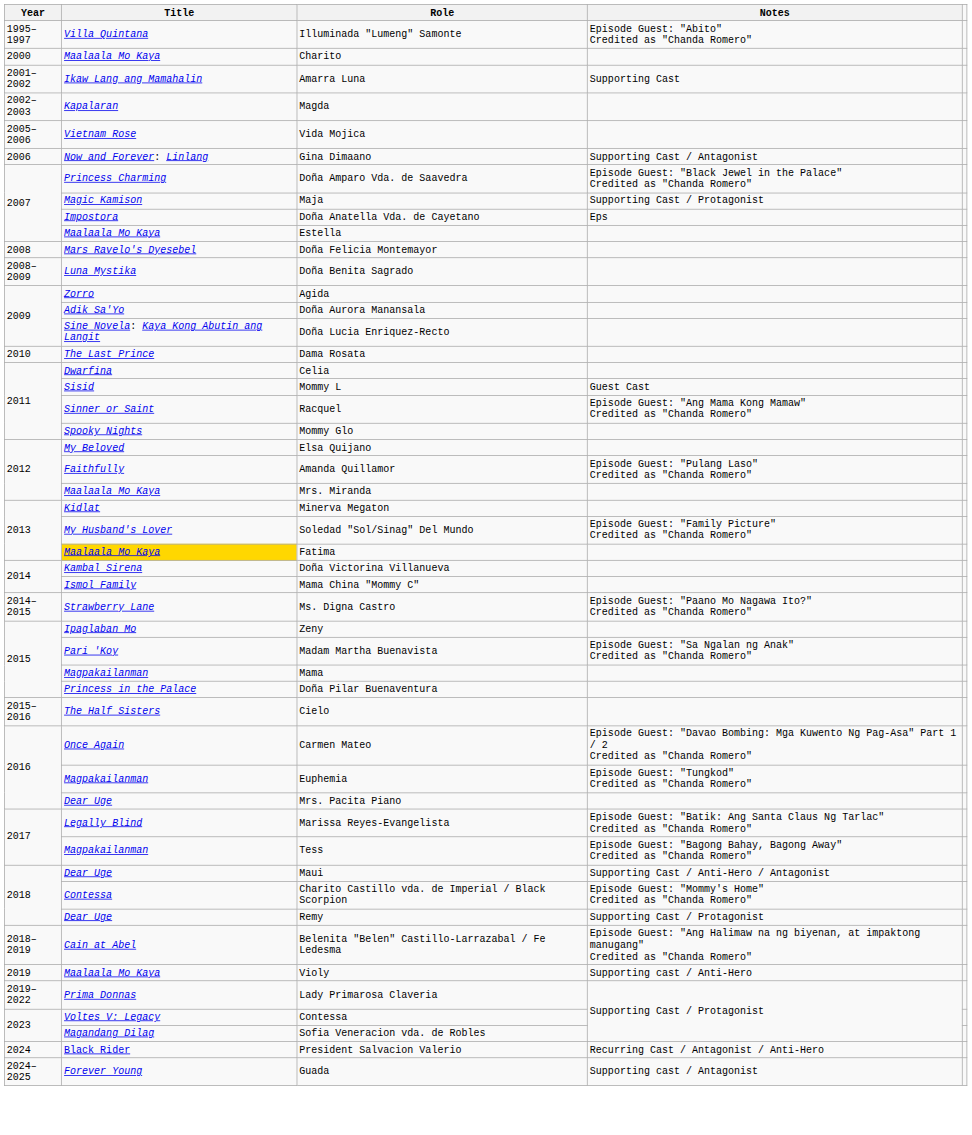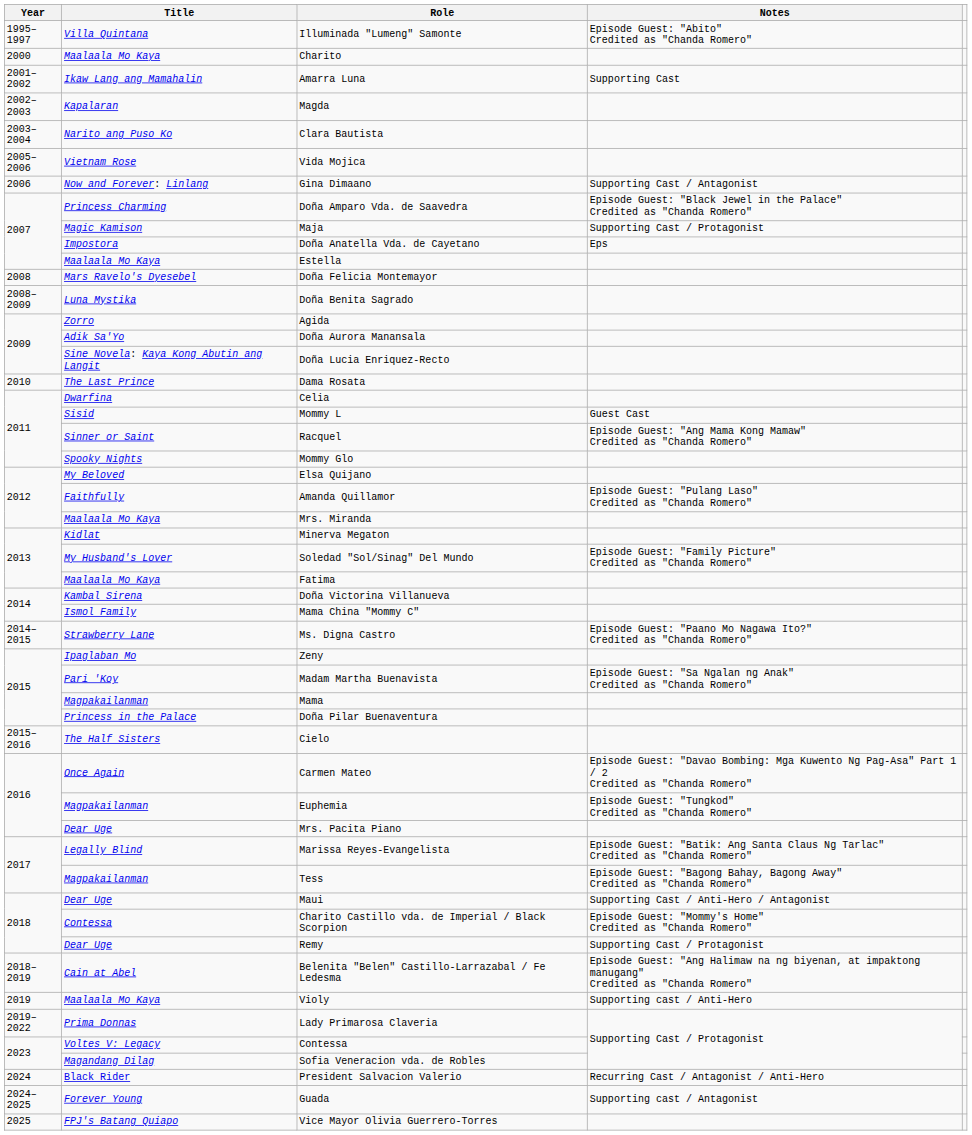+ row: 2003–2004 | Narito ang Puso Ko | Clara Bautista
Fatima | Title: gold background -> no background
+ row: 2025 | FPJ's Batang Quiapo | Vice Mayor Olivia Guerrero-Torres
